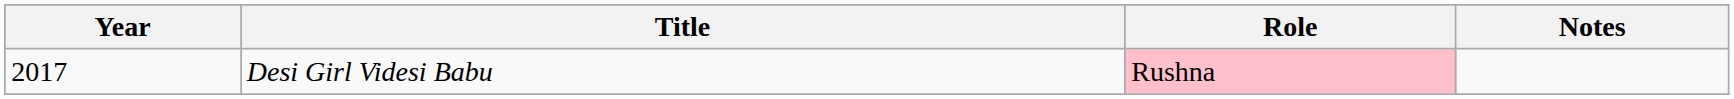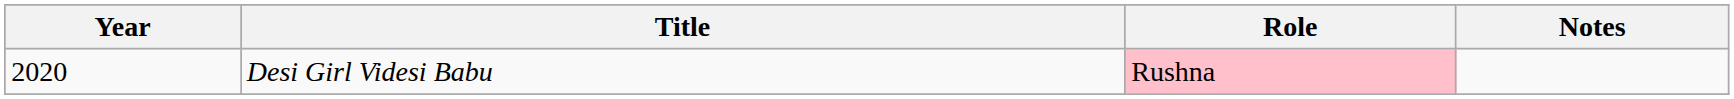Desi Girl Videsi Babu | Year: 2017 -> 2020
